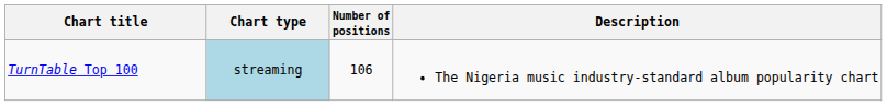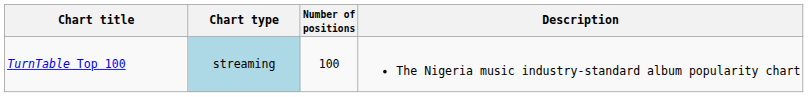TurnTable Top 100 | Number of positions: 106 -> 100
